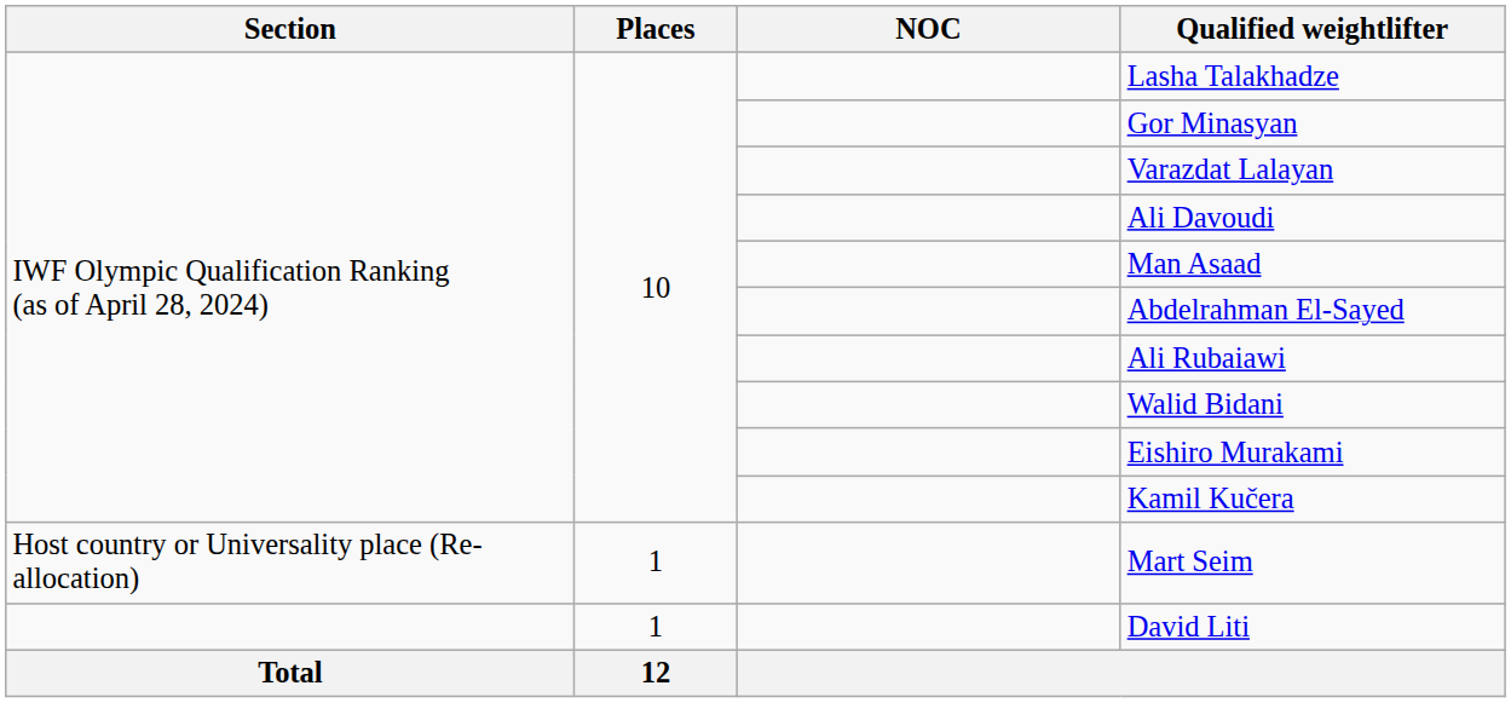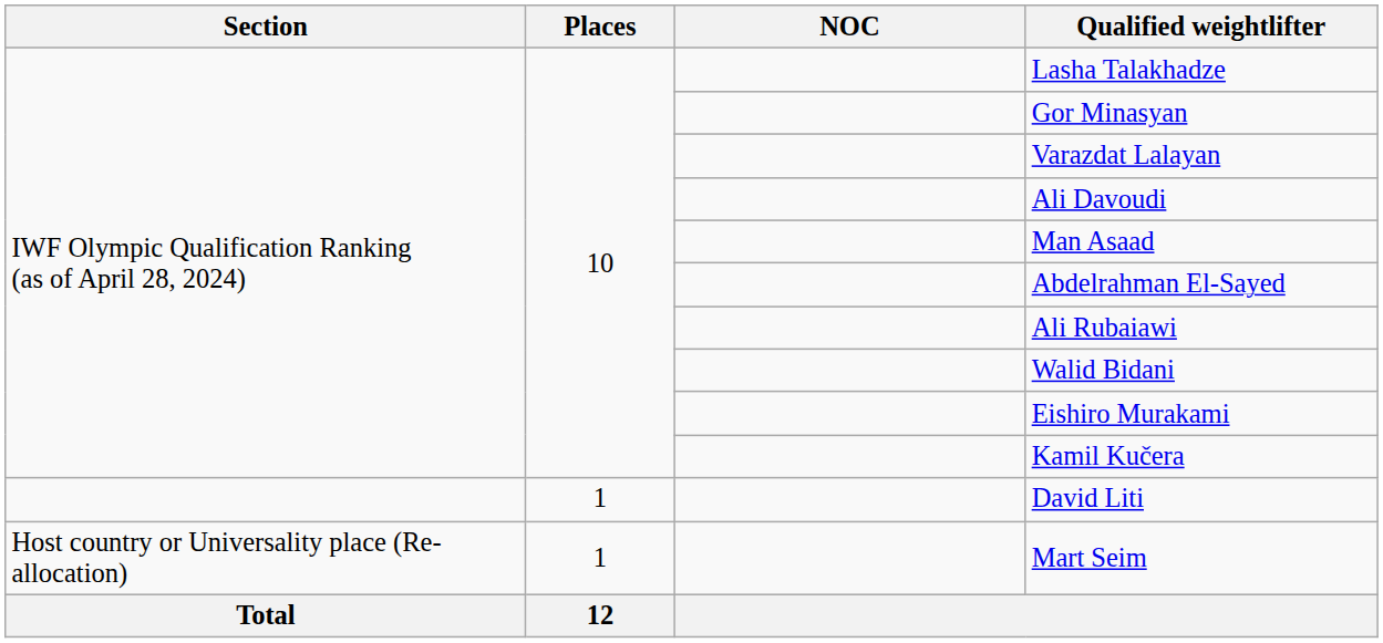rows swapped: David Liti <-> Mart Seim
